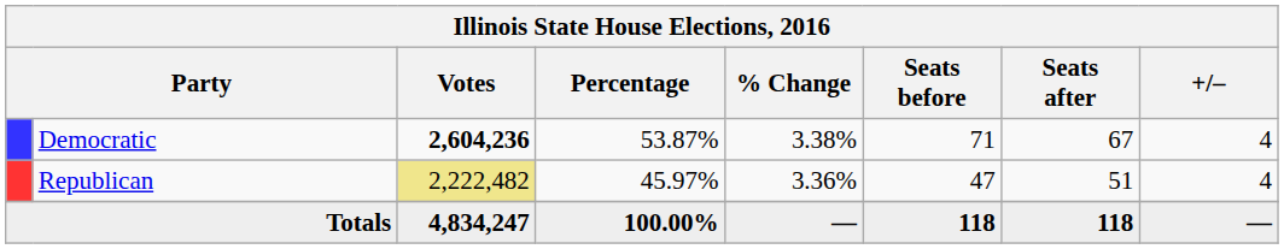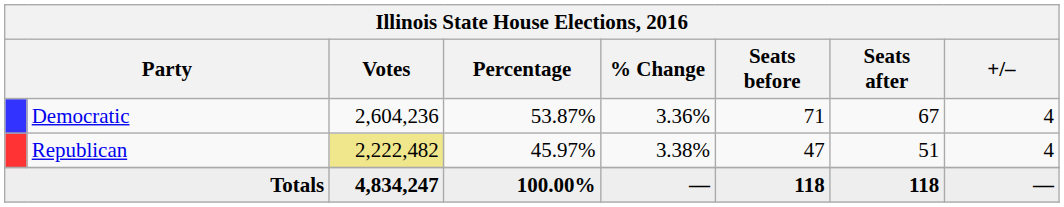Democratic | Votes: bold -> normal
Democratic | % Change: 3.38% -> 3.36%
Republican | % Change: 3.36% -> 3.38%
